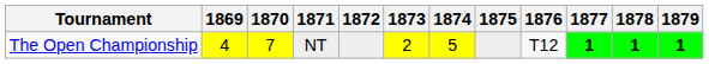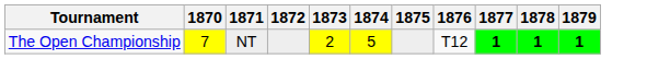- column: 1869 | 4
